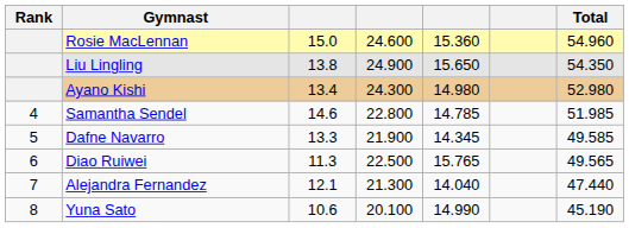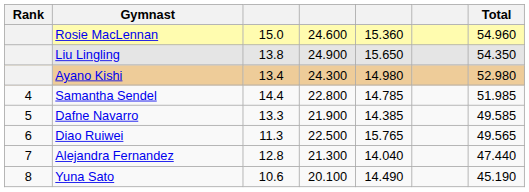Samantha Sendel | column 3: 14.6 -> 14.4
Dafne Navarro | column 5: 14.345 -> 14.385
Alejandra Fernandez | column 3: 12.1 -> 12.8
Yuna Sato | column 5: 14.990 -> 14.490
